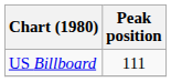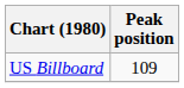US Billboard | Peak position: 111 -> 109
